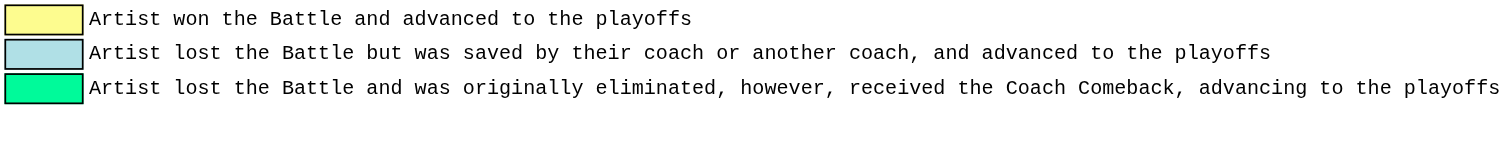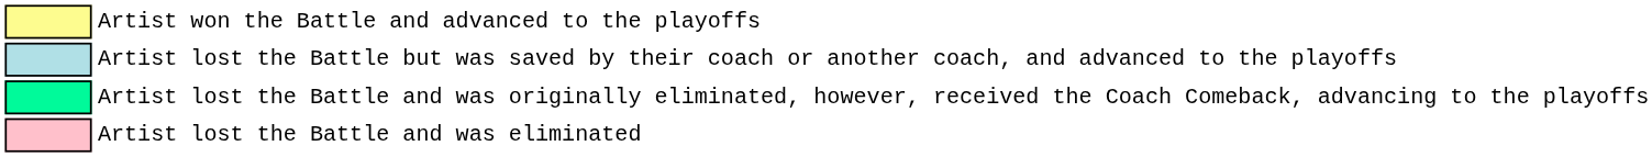+ row: Artist lost the Battle and was eliminated
